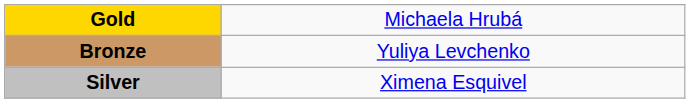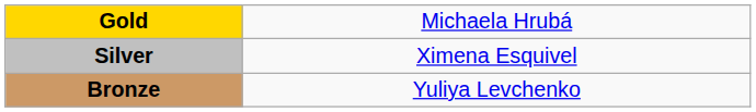rows swapped: Silver <-> Bronze
